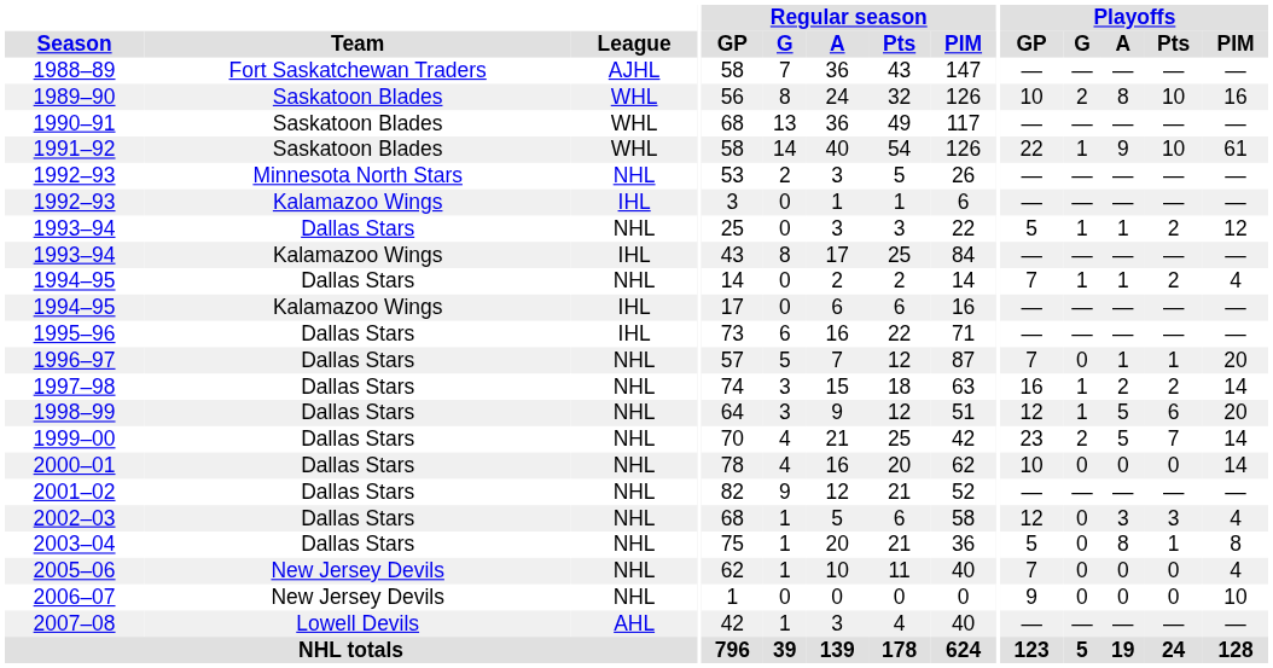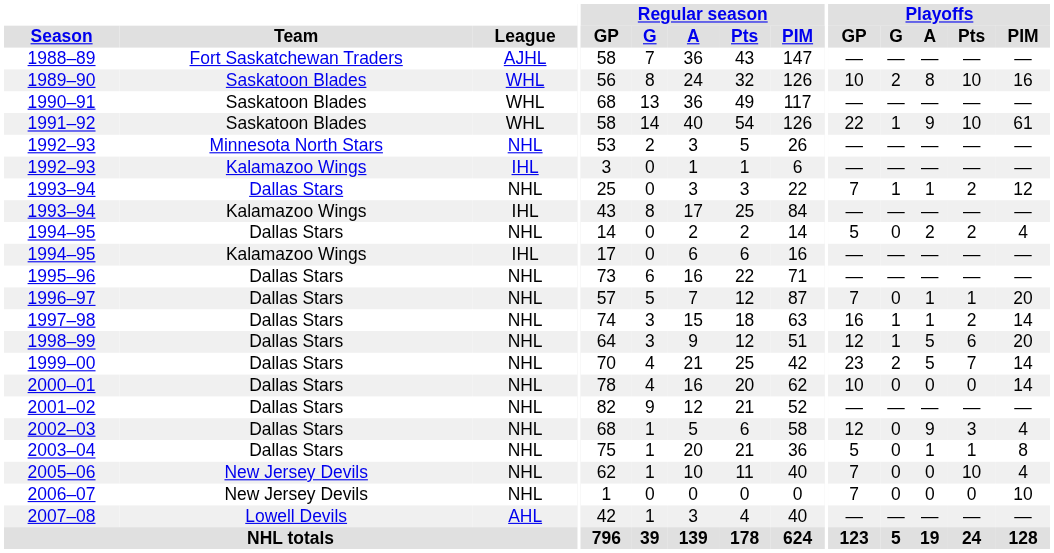1993–94 / Dallas Stars | Playoffs / GP: 5 -> 7
1994–95 / Dallas Stars | Playoffs / GP: 7 -> 5
1994–95 / Dallas Stars | Playoffs / G: 1 -> 0
1994–95 / Dallas Stars | Playoffs / A: 1 -> 2
1995–96 | League: IHL -> NHL
1997–98 | Playoffs / A: 2 -> 1
2002–03 | Playoffs / A: 3 -> 9
2003–04 | Playoffs / A: 8 -> 1
2005–06 | Playoffs / Pts: 0 -> 10
2006–07 | Playoffs / GP: 9 -> 7
